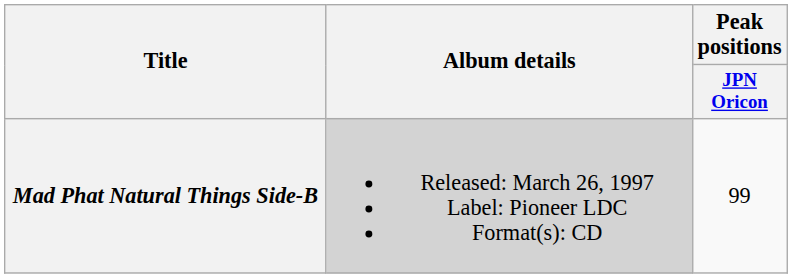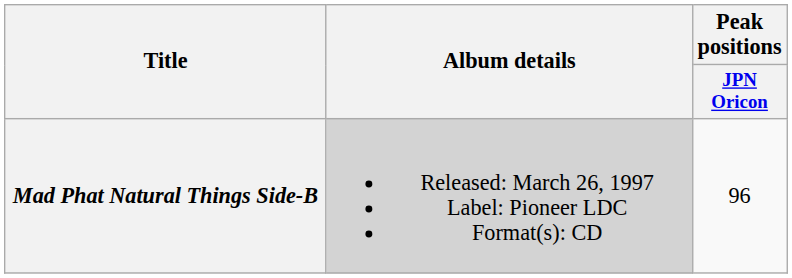Mad Phat Natural Things Side-B | Peak positions / JPN Oricon: 99 -> 96
